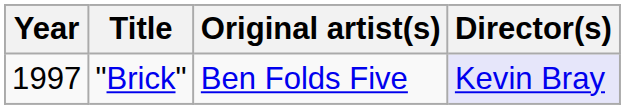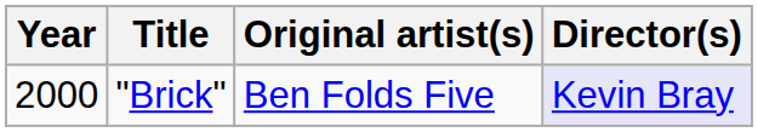"Brick" | Year: 1997 -> 2000
